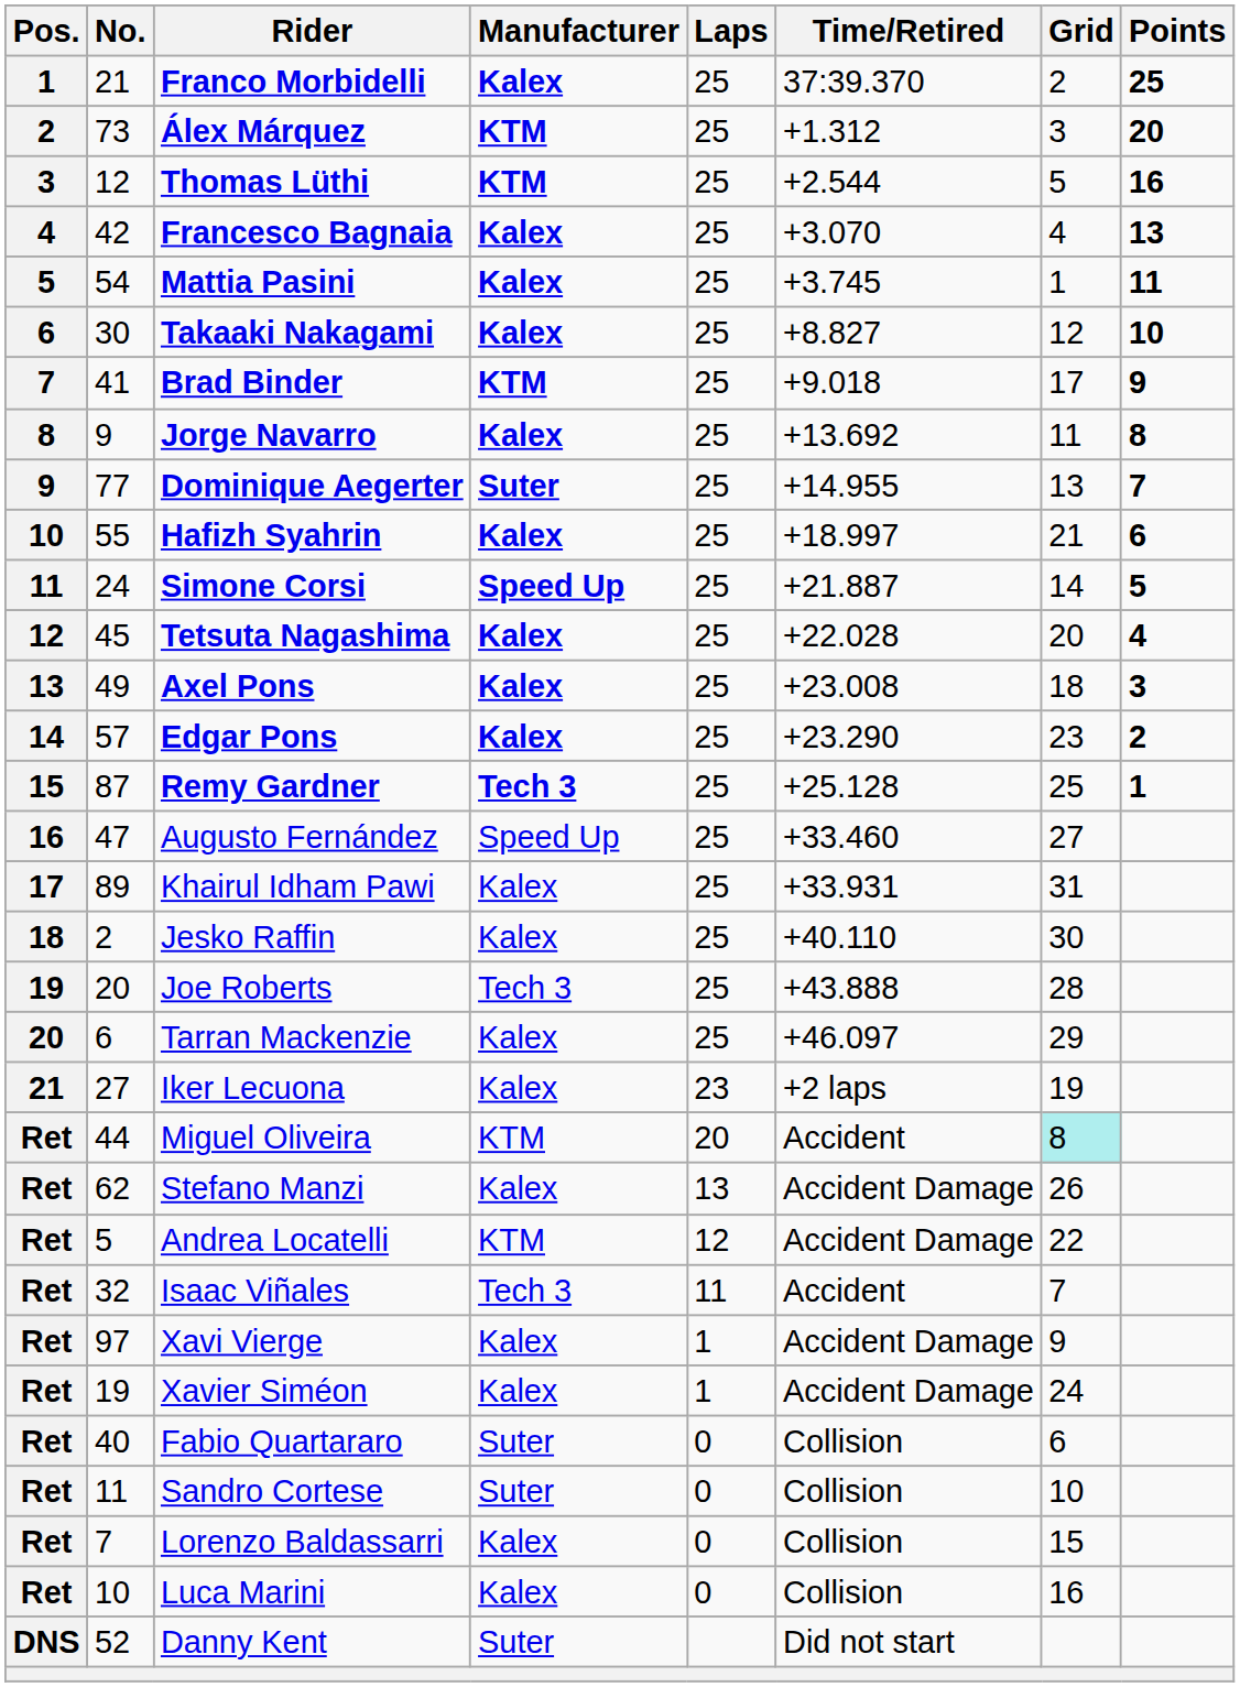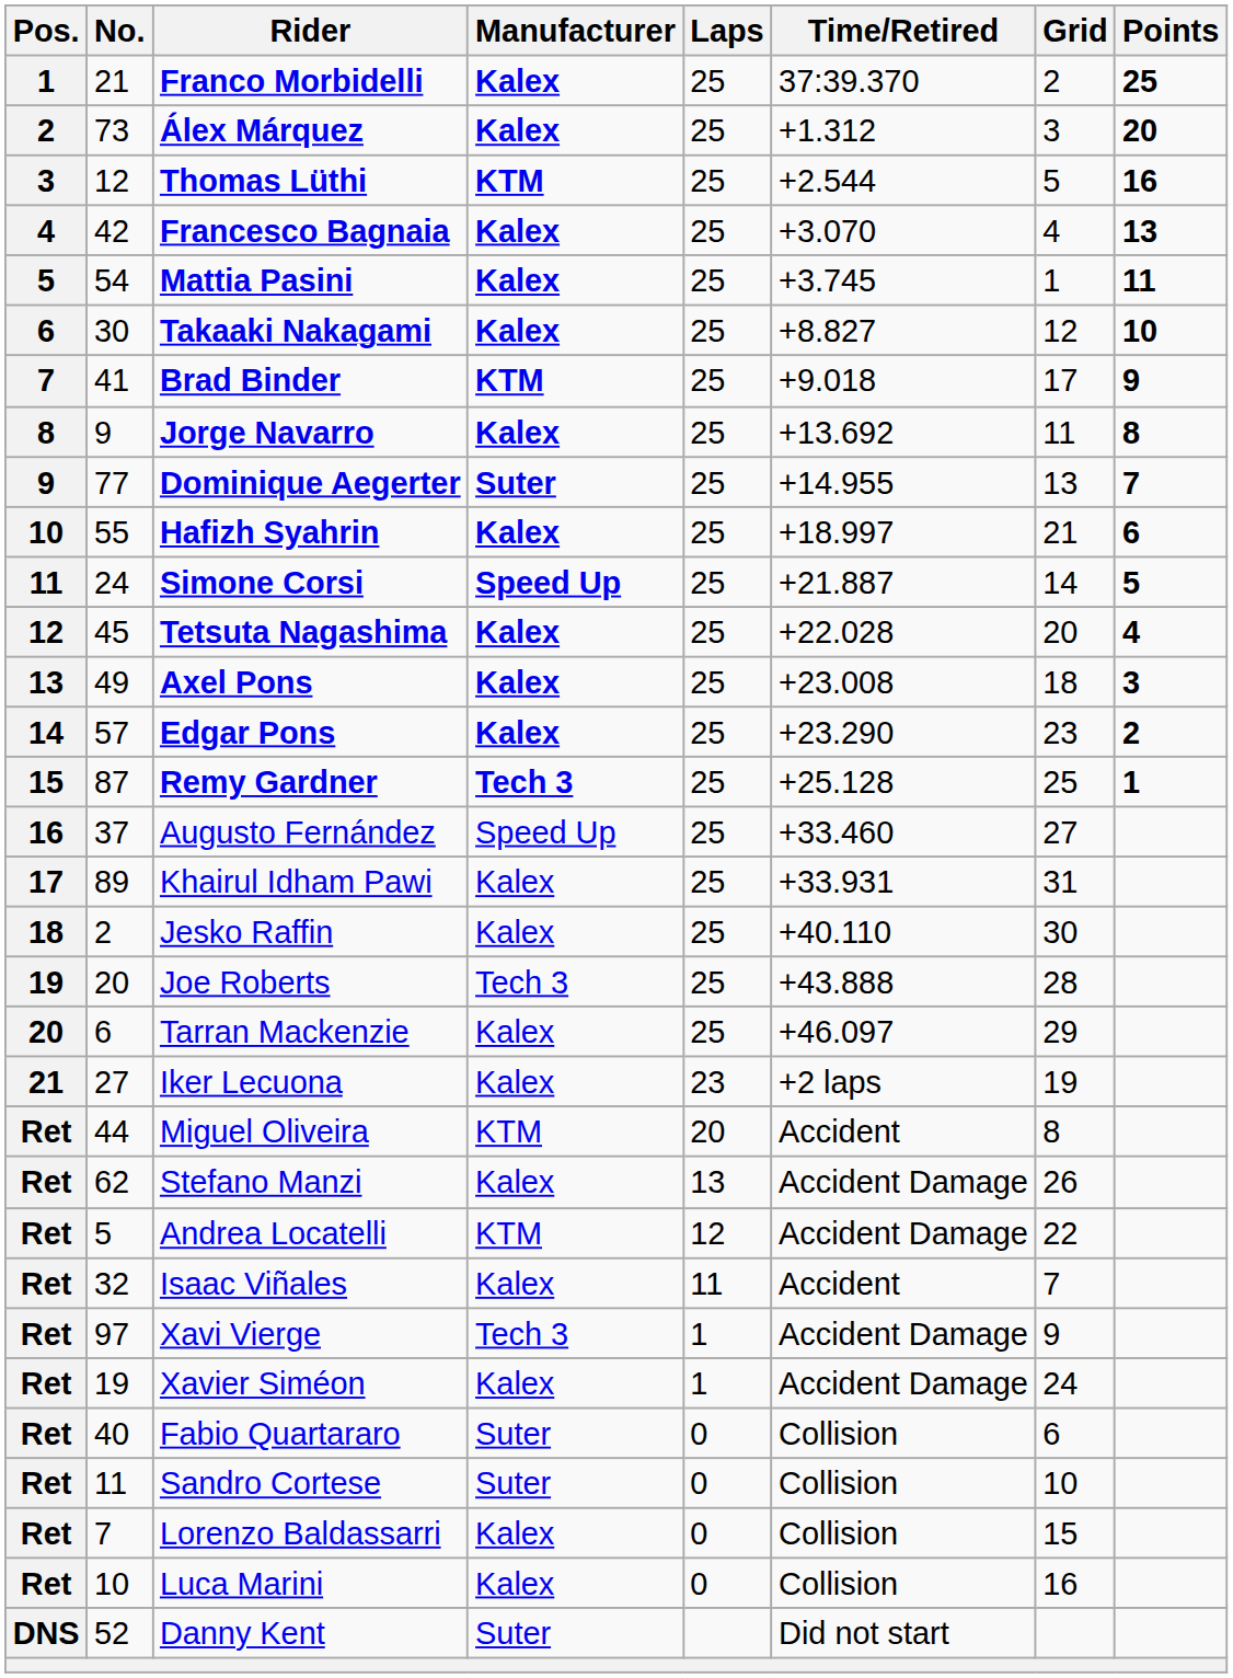Álex Márquez | Manufacturer: KTM -> Kalex
Augusto Fernández | No.: 47 -> 37
Miguel Oliveira | Grid: paleturquoise background -> no background
Isaac Viñales | Manufacturer: Tech 3 -> Kalex
Xavi Vierge | Manufacturer: Kalex -> Tech 3
